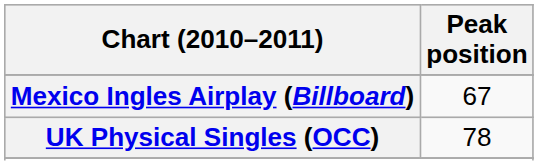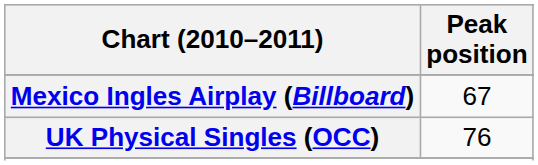UK Physical Singles (OCC) | Peak position: 78 -> 76
